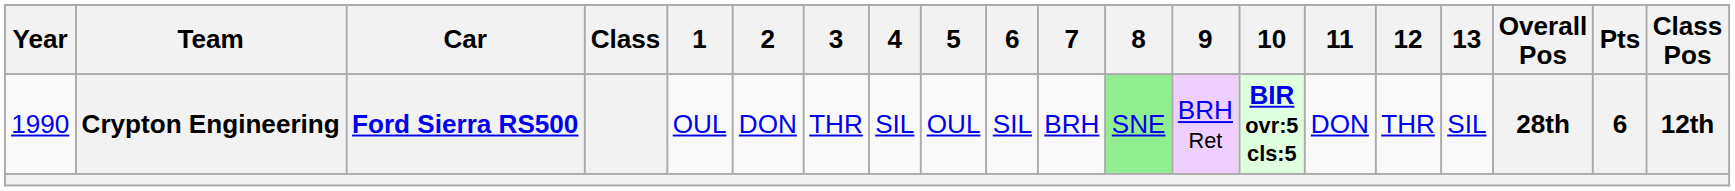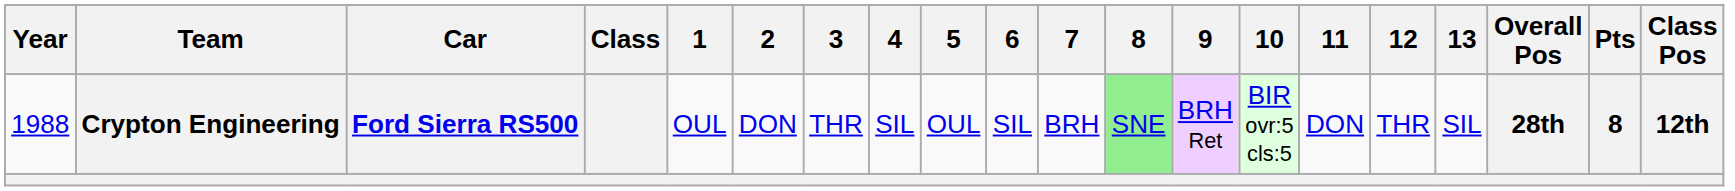Crypton Engineering | Year: 1990 -> 1988
Crypton Engineering | 10: bold -> normal
Crypton Engineering | Pts: 6 -> 8
